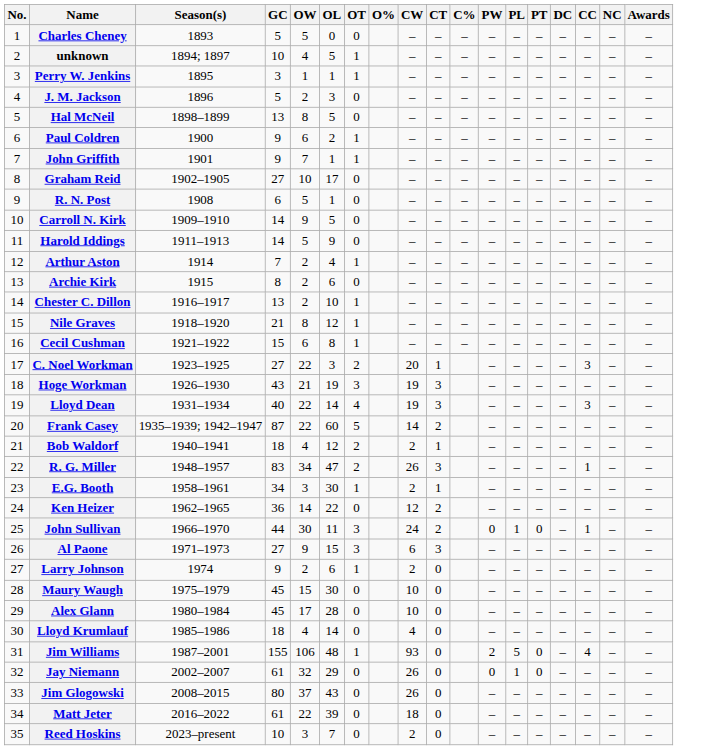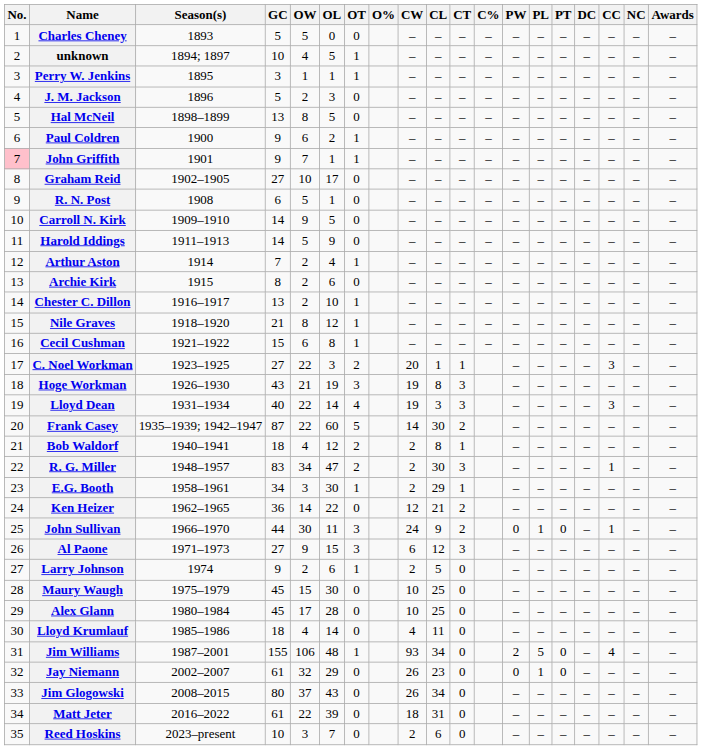+ column: CL | – | – | – | – | – | – | – | – | – | – | – | – | – | – | – | – | 1 | 8 | 3 | 30 | 8 | 30 | 29 | 21 | 9 | 12 | 5 | 25 | 25 | 11 | 34 | 23 | 34 | 31 | 6
John Griffith | No.: no background -> pink background
R. G. Miller | CW: 26 -> 2
